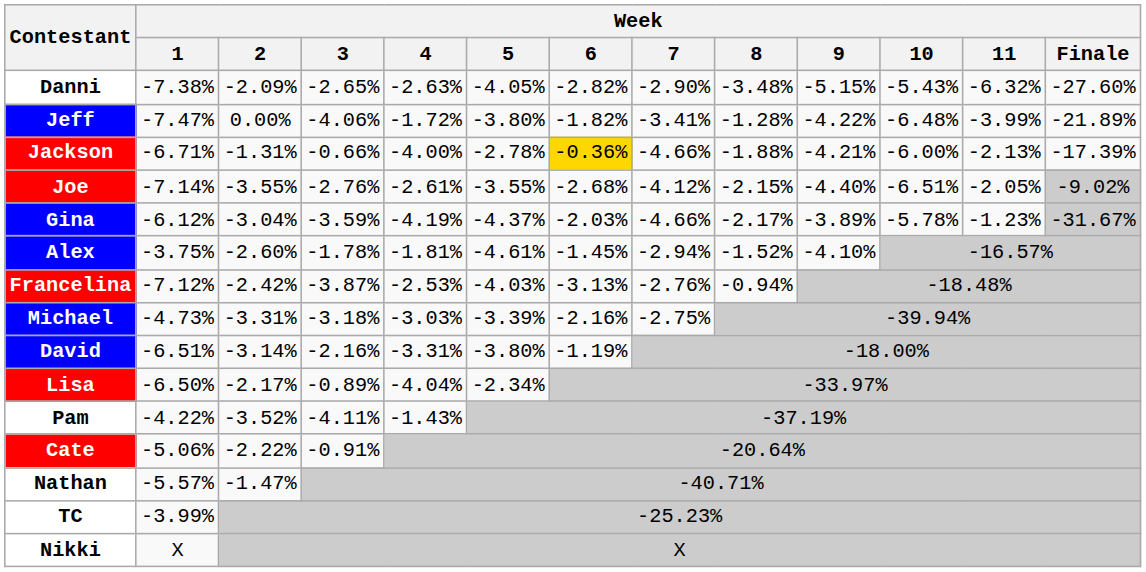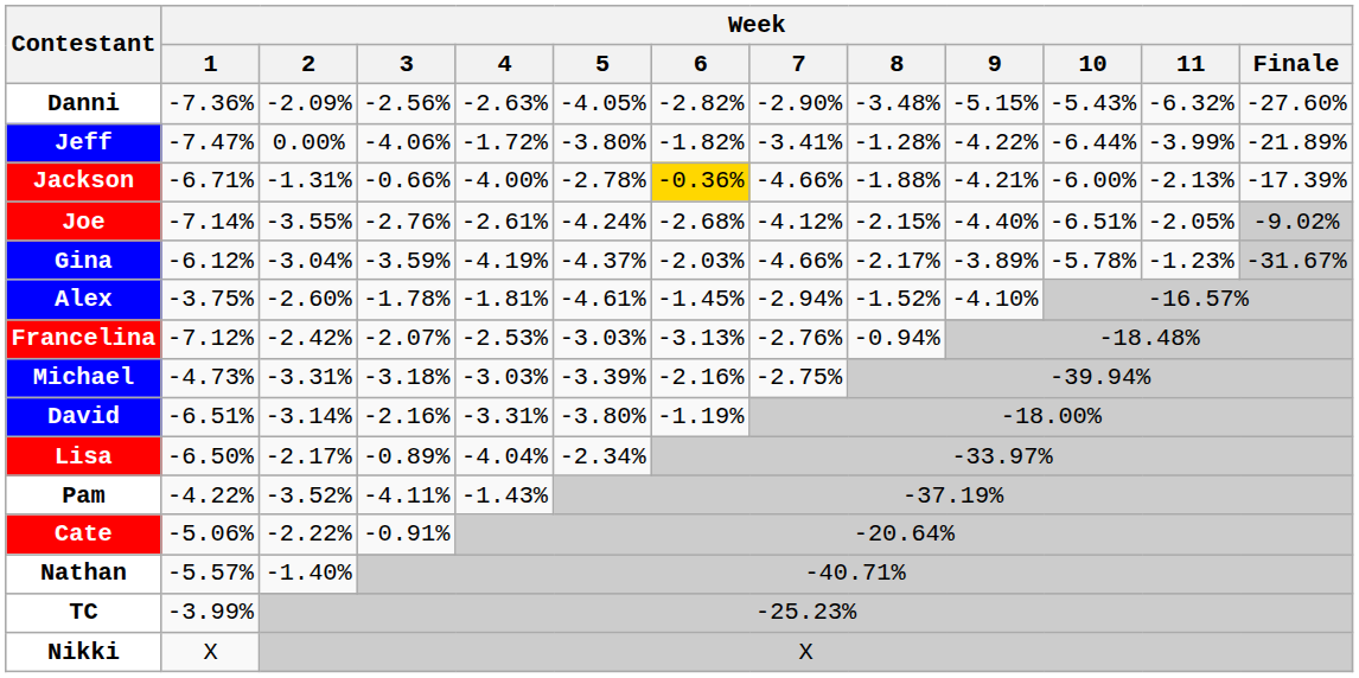Danni | Week / 1: -7.38% -> -7.36%
Danni | Week / 3: -2.65% -> -2.56%
Jeff | Week / 10: -6.48% -> -6.44%
Joe | Week / 5: -3.55% -> -4.24%
Francelina | Week / 3: -3.87% -> -2.07%
Francelina | Week / 5: -4.03% -> -3.03%
Nathan | Week / 2: -1.47% -> -1.40%
